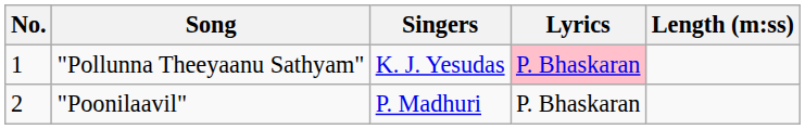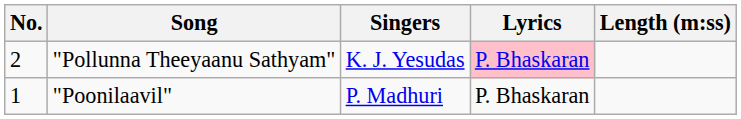"Pollunna Theeyaanu Sathyam" | No.: 1 -> 2
"Poonilaavil" | No.: 2 -> 1
